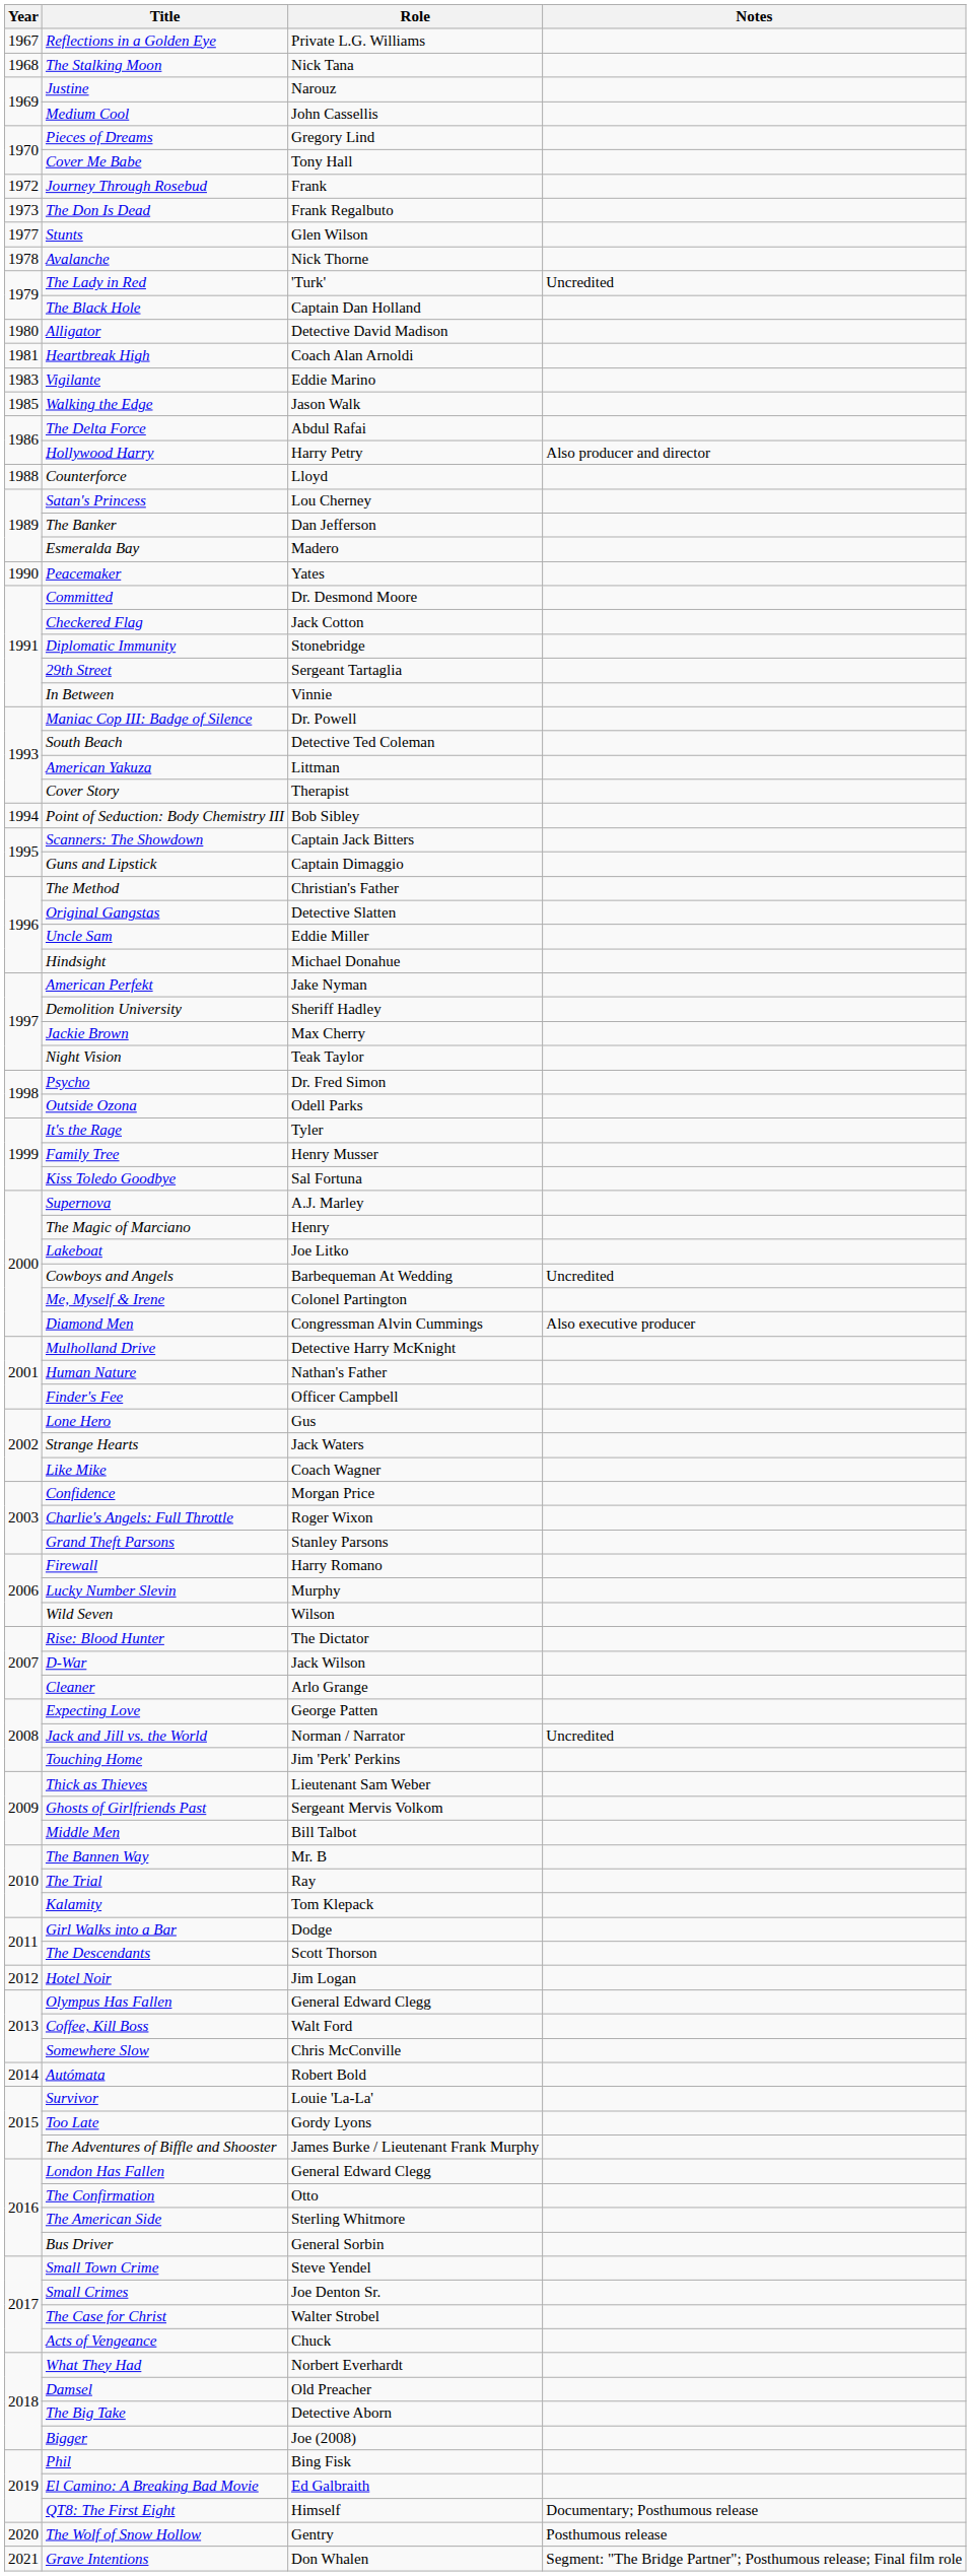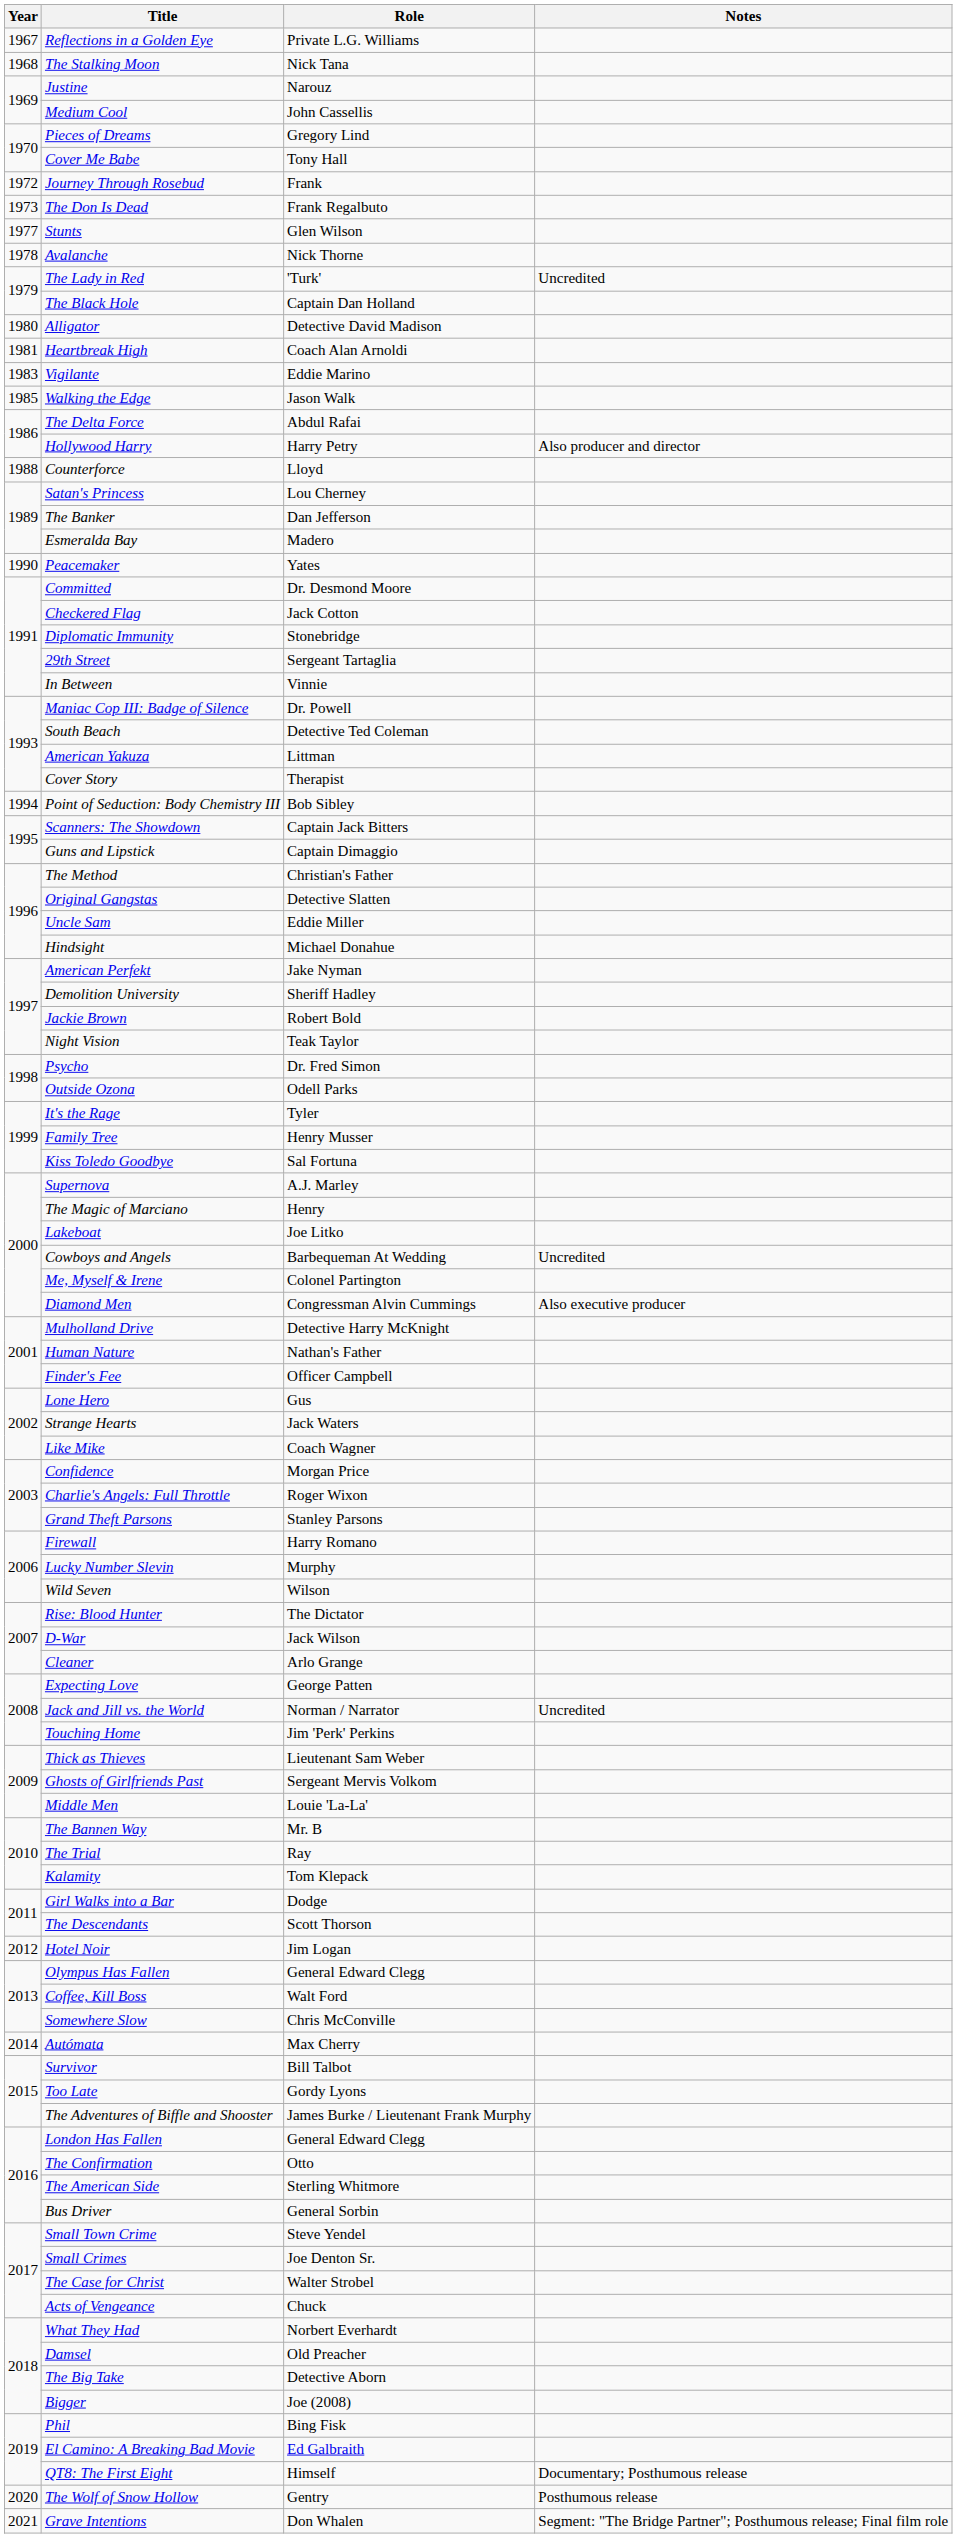Jackie Brown | Role: Max Cherry -> Robert Bold
Middle Men | Role: Bill Talbot -> Louie 'La-La'
Autómata | Role: Robert Bold -> Max Cherry
Survivor | Role: Louie 'La-La' -> Bill Talbot
